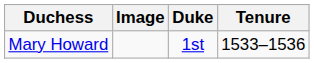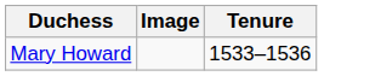- column: Duke | 1st
